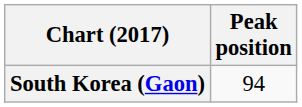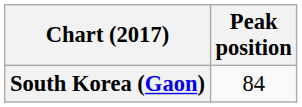South Korea (Gaon) | Peak position: 94 -> 84
